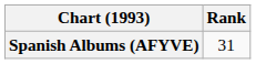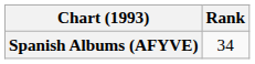Spanish Albums (AFYVE) | Rank: 31 -> 34
